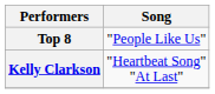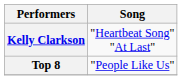rows swapped: Top 8 <-> Kelly Clarkson
